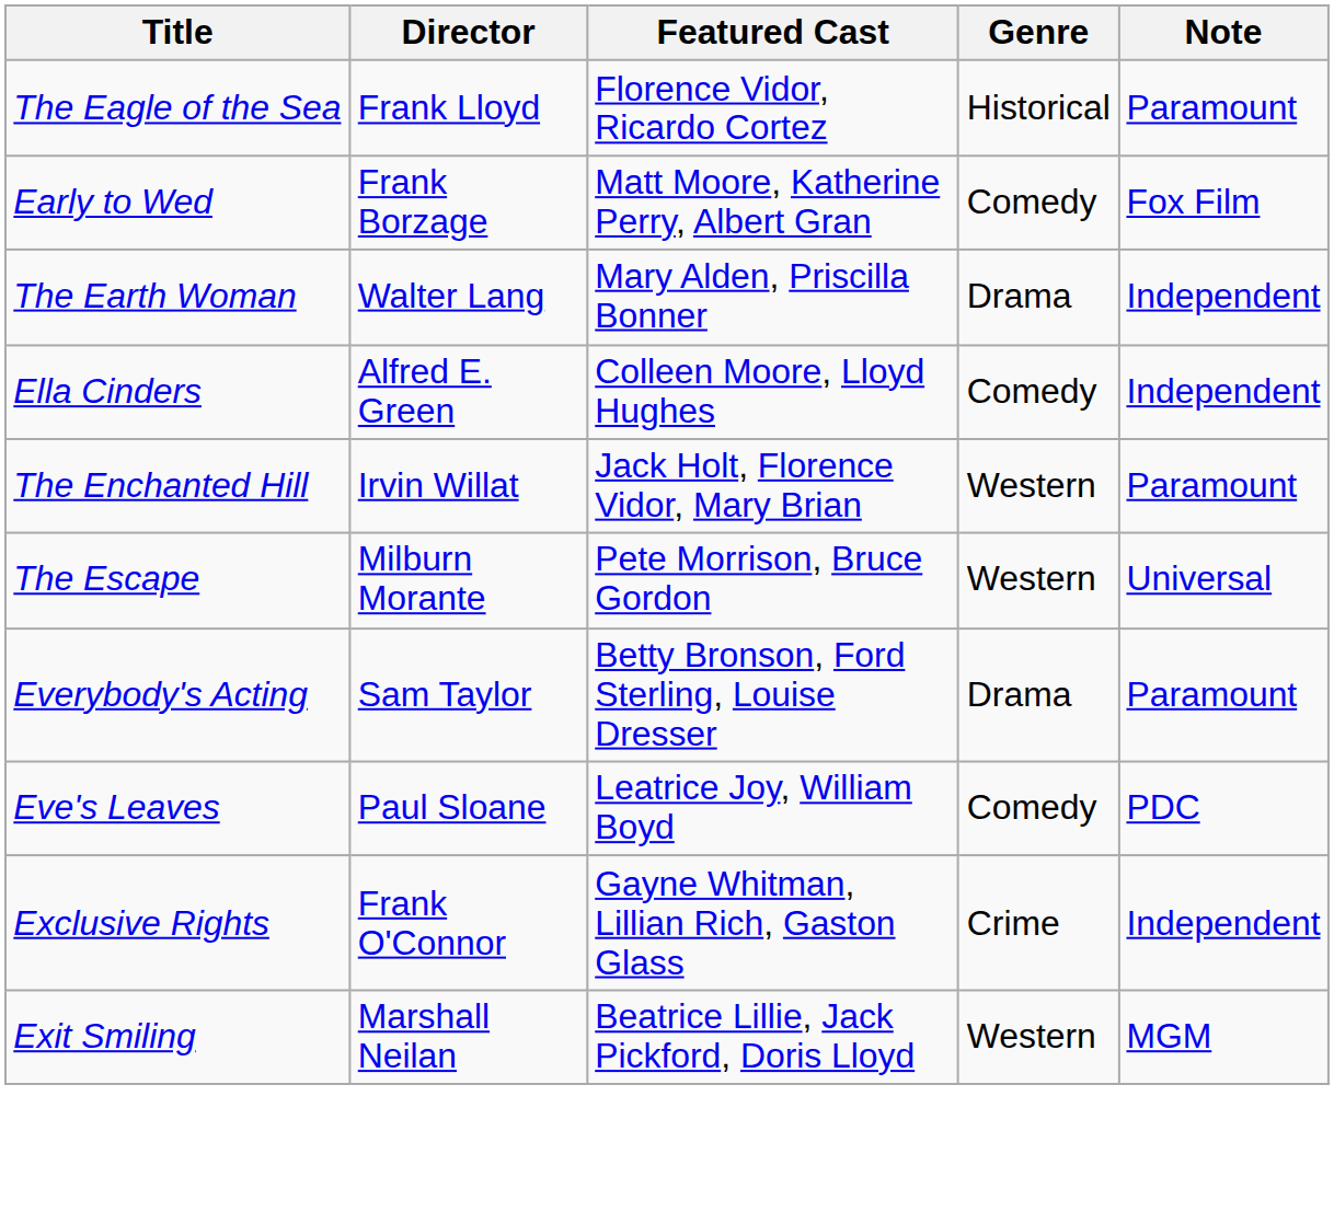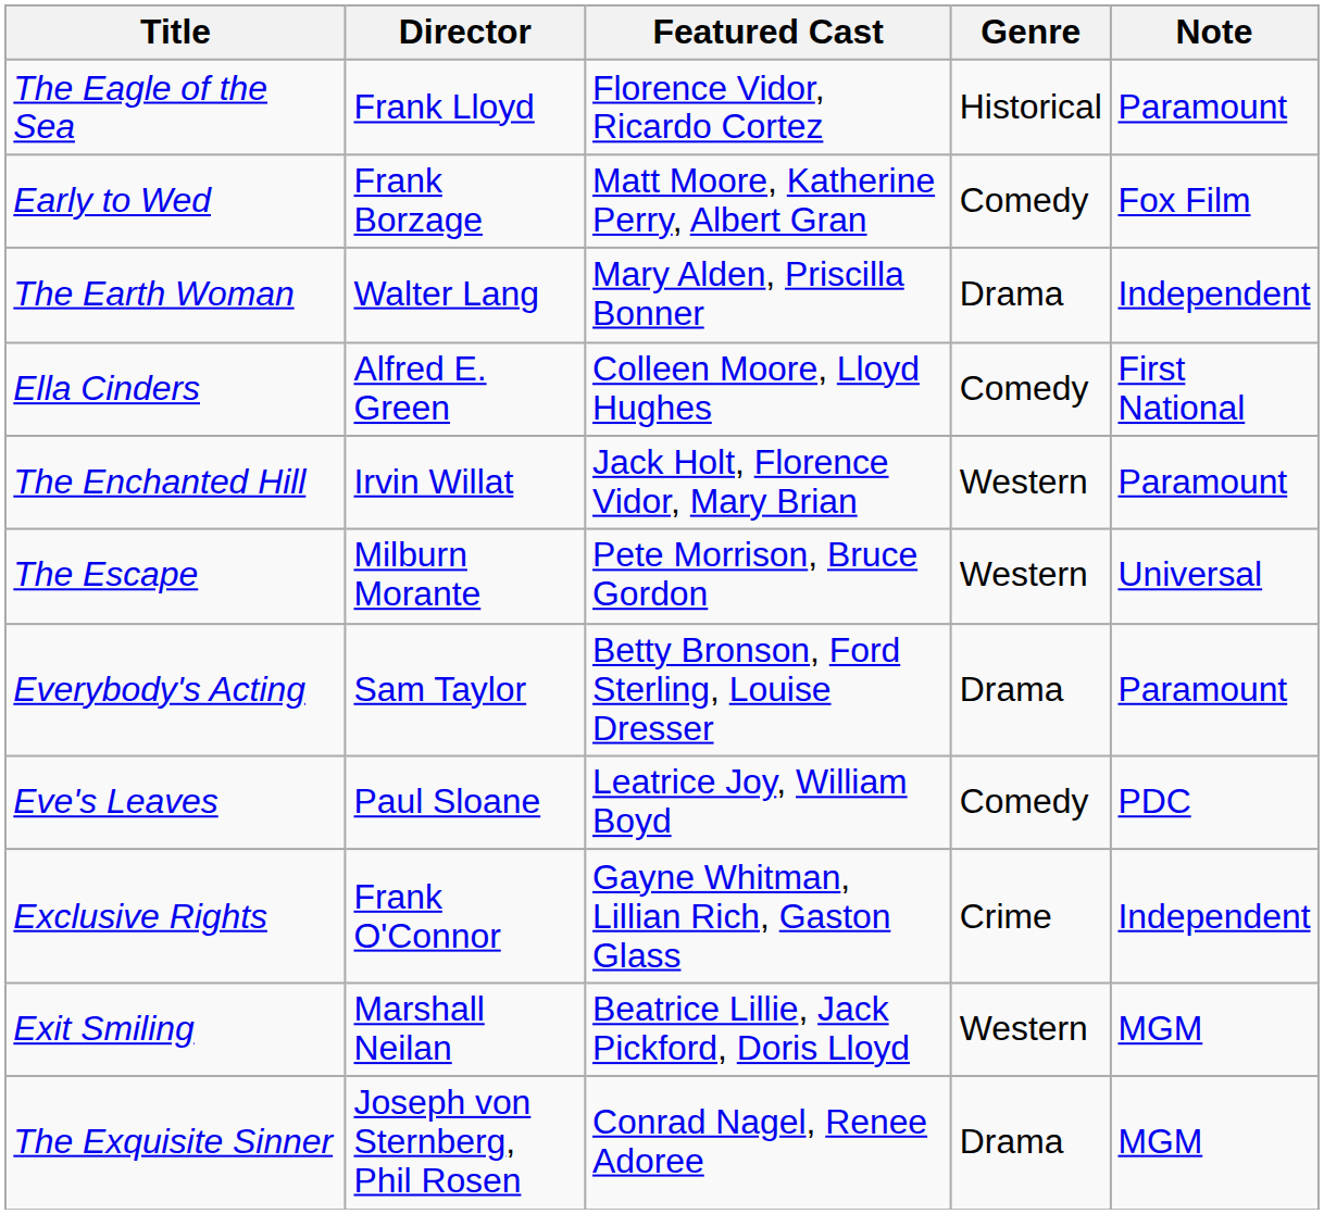Ella Cinders | Note: Independent -> First National
+ row: The Exquisite Sinner | Joseph von Sternberg, Phil Rosen | Conrad Nagel, Renee Adoree | Drama | MGM
